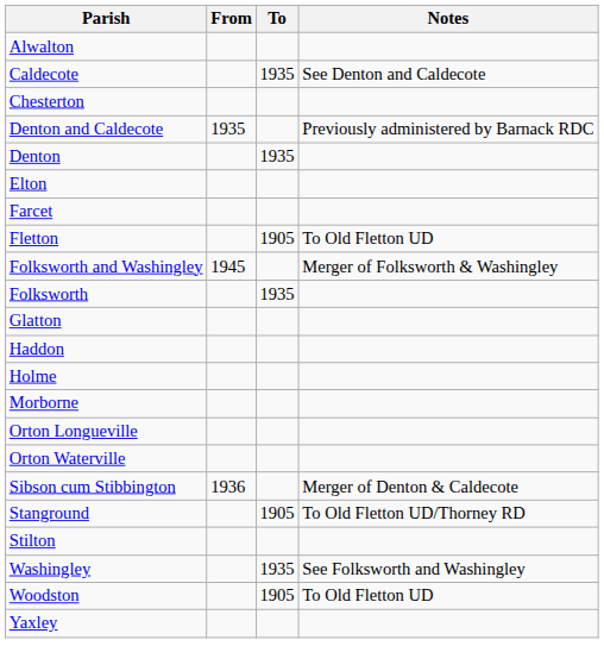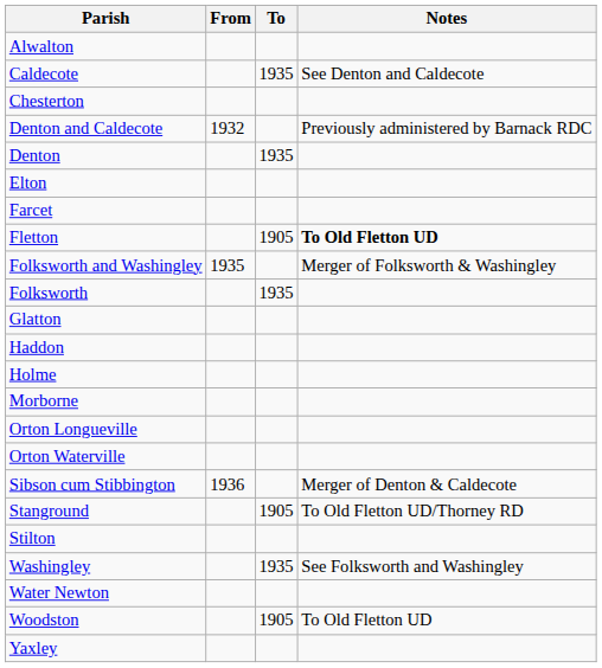Denton and Caldecote | From: 1935 -> 1932
Fletton | Notes: normal -> bold
Folksworth and Washingley | From: 1945 -> 1935
+ row: Water Newton
